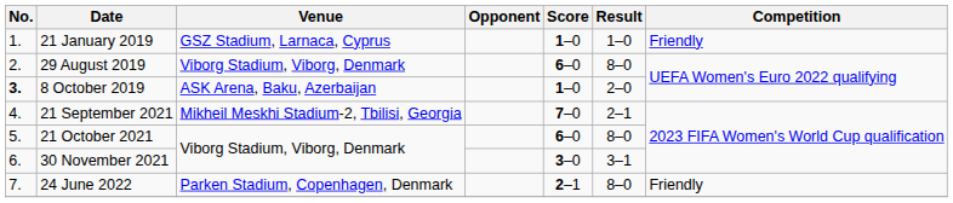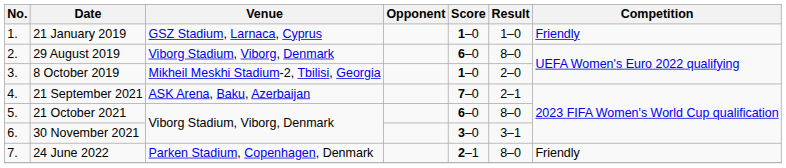8 October 2019 | No.: bold -> normal
8 October 2019 | Venue: ASK Arena, Baku, Azerbaijan -> Mikheil Meskhi Stadium-2, Tbilisi, Georgia
21 September 2021 | Venue: Mikheil Meskhi Stadium-2, Tbilisi, Georgia -> ASK Arena, Baku, Azerbaijan
